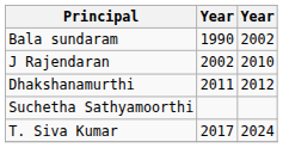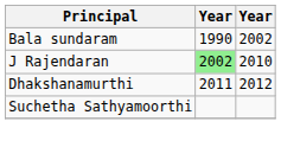J Rajendaran | column 2: no background -> lightgreen background
- row: T. Siva Kumar | 2017 | 2024
